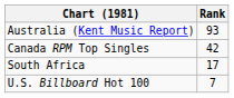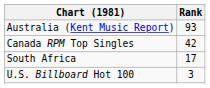U.S. Billboard Hot 100 | Rank: 7 -> 3
